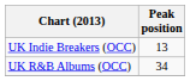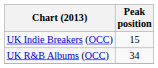UK Indie Breakers (OCC) | Peak position: 13 -> 15
